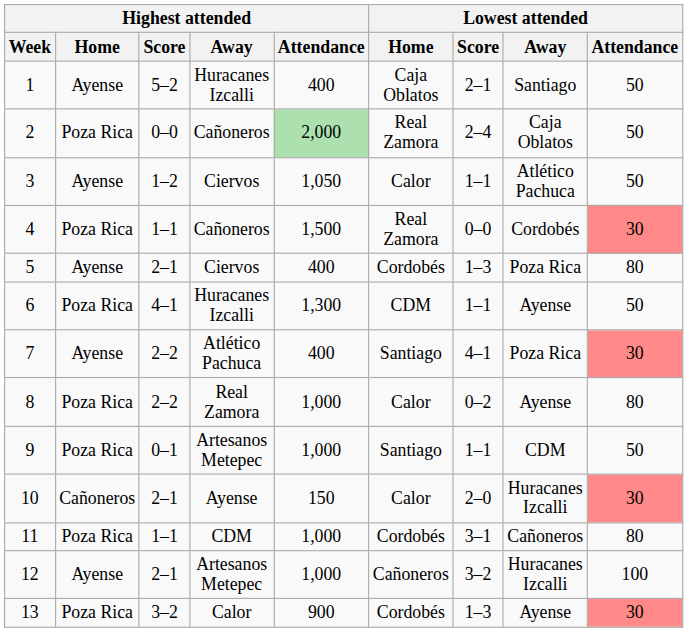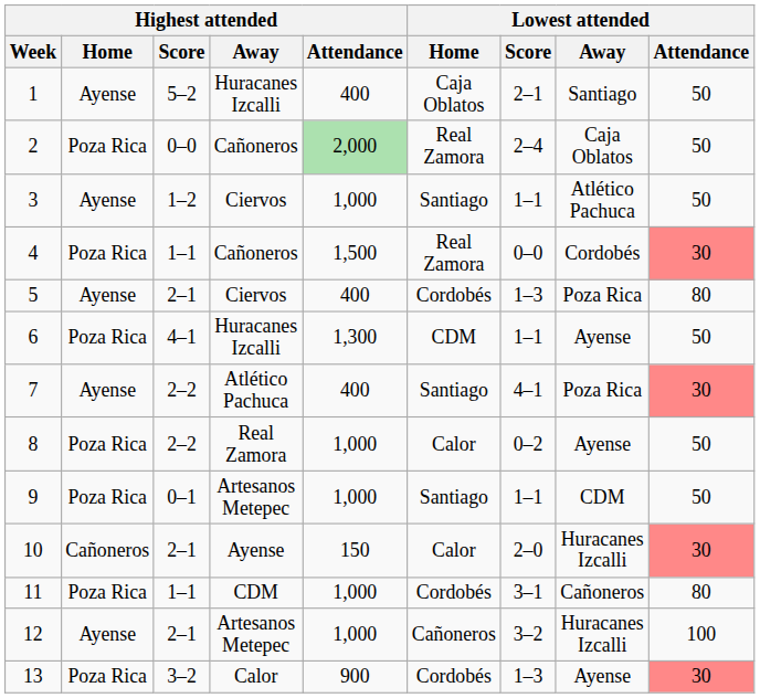3 | Highest attended / Attendance: 1,050 -> 1,000
3 | Lowest attended / Home: Calor -> Santiago
8 | Lowest attended / Attendance: 80 -> 50
